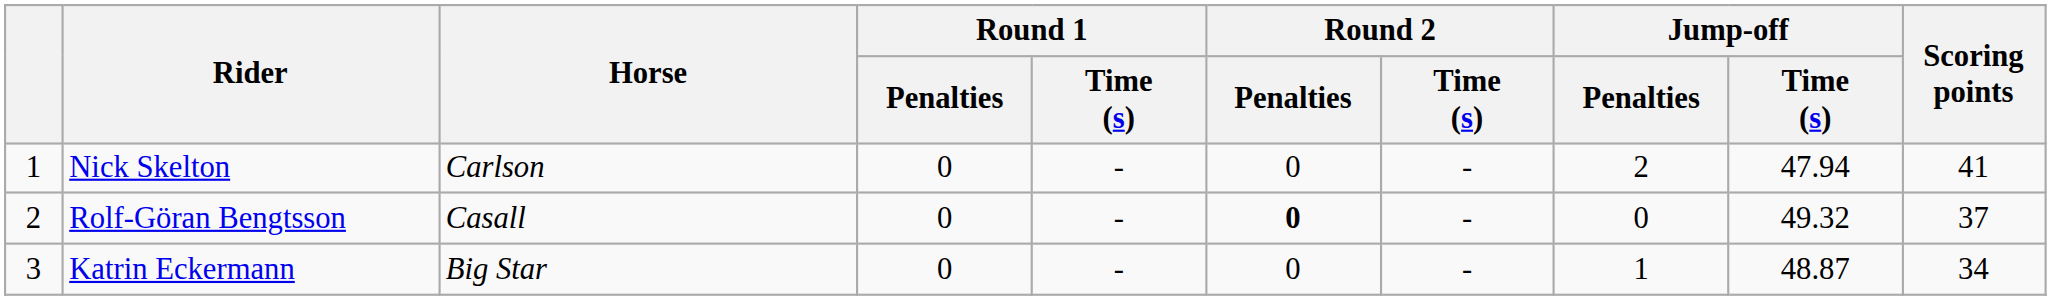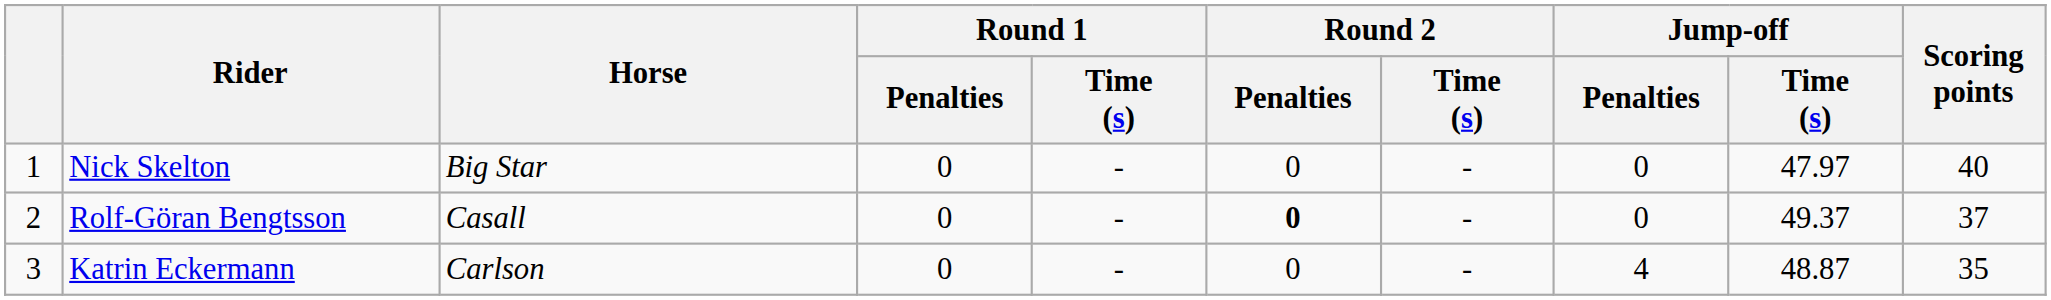Nick Skelton | Horse: Carlson -> Big Star
Nick Skelton | Jump-off / Penalties: 2 -> 0
Nick Skelton | Jump-off / Time (s): 47.94 -> 47.97
Nick Skelton | Scoring points: 41 -> 40
Rolf-Göran Bengtsson | Jump-off / Time (s): 49.32 -> 49.37
Katrin Eckermann | Horse: Big Star -> Carlson
Katrin Eckermann | Jump-off / Penalties: 1 -> 4
Katrin Eckermann | Scoring points: 34 -> 35
